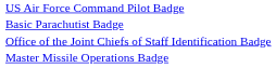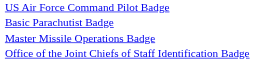rows swapped: Master Missile Operations Badge <-> Office of the Joint Chiefs of Staff Identification Badge
